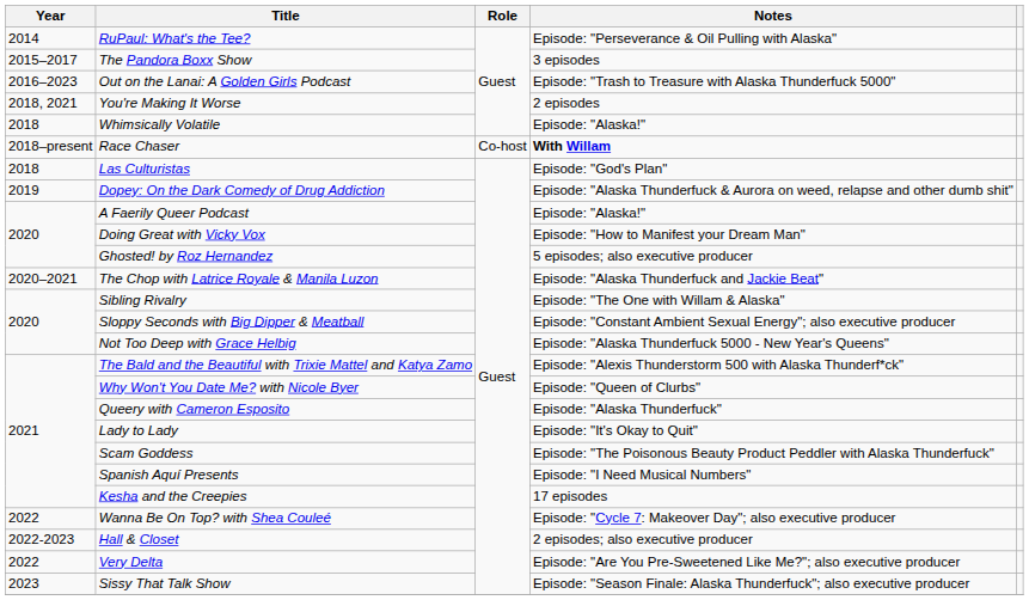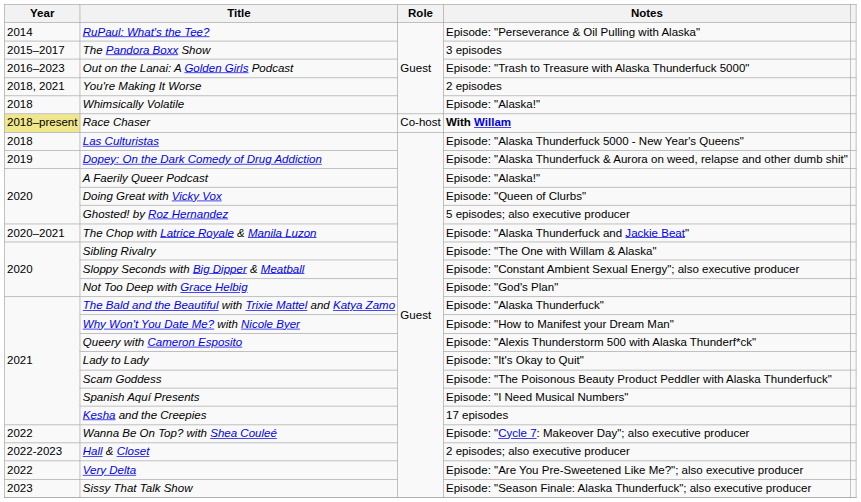Race Chaser | Year: no background -> khaki background
Las Culturistas | Notes: Episode: "God's Plan" -> Episode: "Alaska Thunderfuck 5000 - New Year's Queens"
Doing Great with Vicky Vox | Notes: Episode: "How to Manifest your Dream Man" -> Episode: "Queen of Clurbs"
Not Too Deep with Grace Helbig | Notes: Episode: "Alaska Thunderfuck 5000 - New Year's Queens" -> Episode: "God's Plan"
The Bald and the Beautiful with Trixie Mattel and Katya Zamo | Notes: Episode: "Alexis Thunderstorm 500 with Alaska Thunderf*ck" -> Episode: "Alaska Thunderfuck"
Why Won't You Date Me? with Nicole Byer | Notes: Episode: "Queen of Clurbs" -> Episode: "How to Manifest your Dream Man"
Queery with Cameron Esposito | Notes: Episode: "Alaska Thunderfuck" -> Episode: "Alexis Thunderstorm 500 with Alaska Thunderf*ck"
